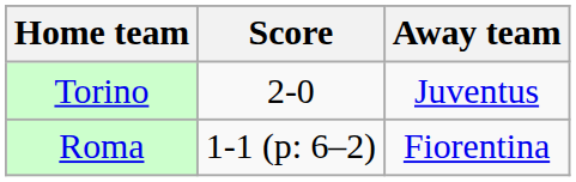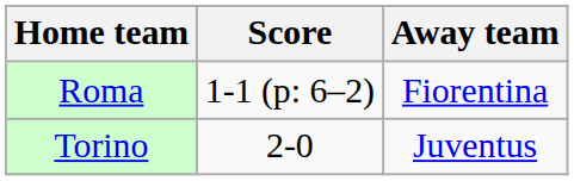rows swapped: Roma <-> Torino
